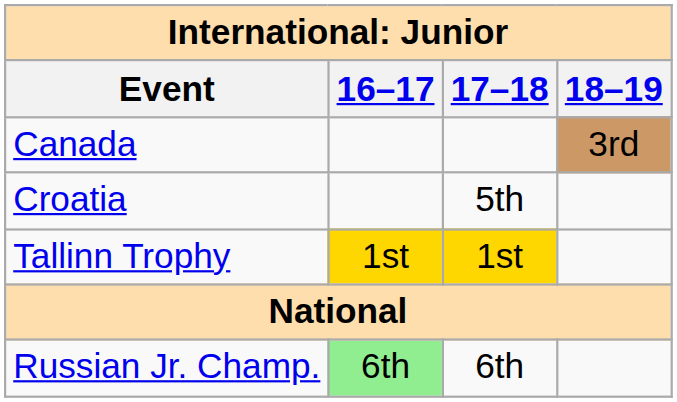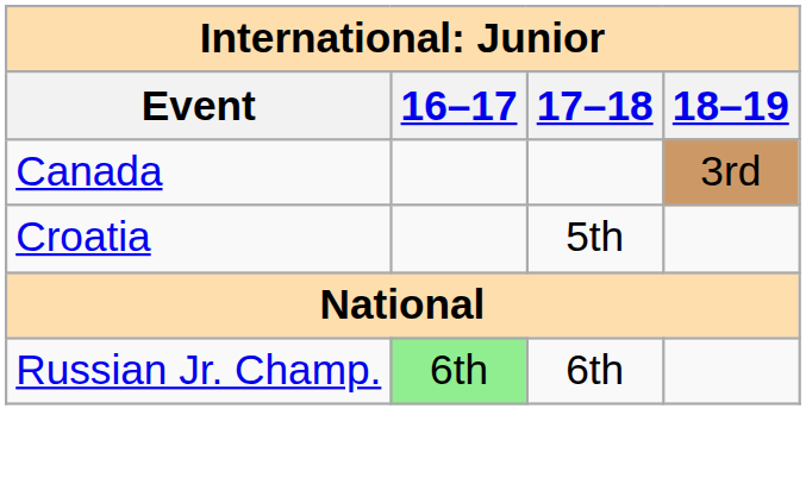- row: Tallinn Trophy | 1st | 1st
